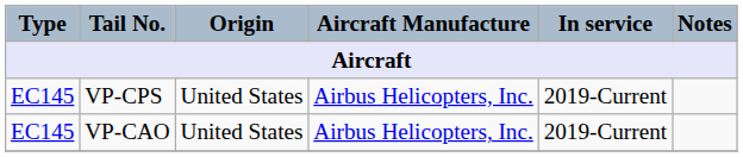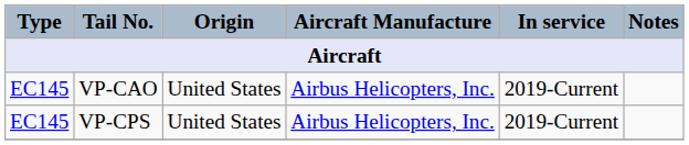rows swapped: VP-CAO <-> VP-CPS
